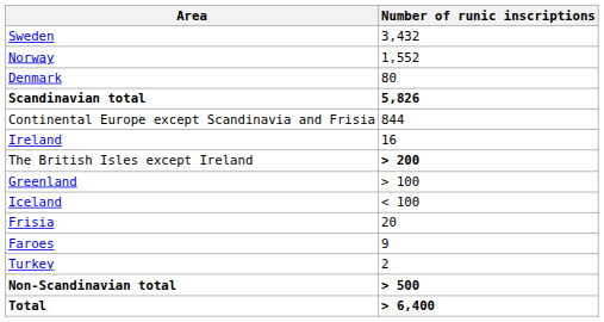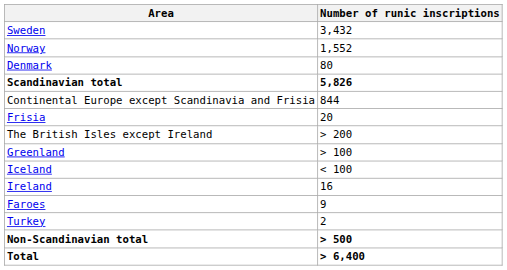rows swapped: Frisia <-> Ireland
The British Isles except Ireland | Number of runic inscriptions: bold -> normal
